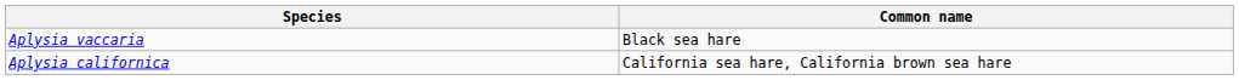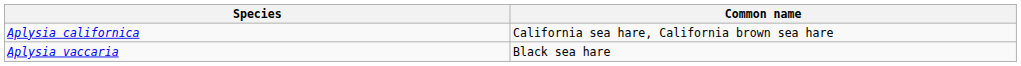rows swapped: Aplysia californica <-> Aplysia vaccaria
